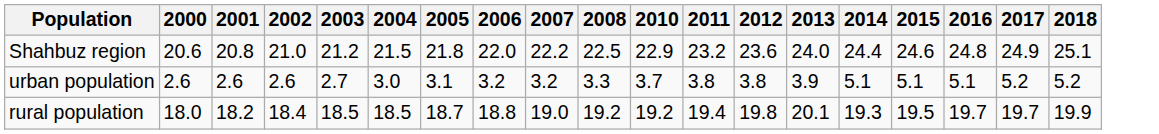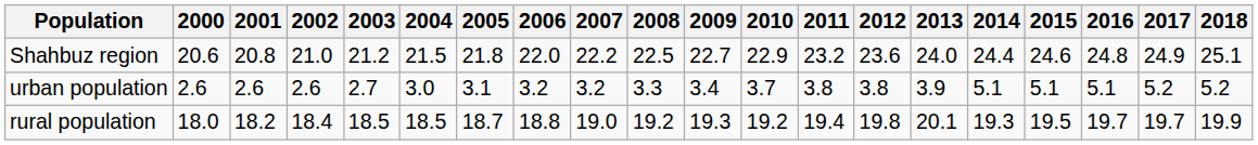+ column: 2009 | 22.7 | 3.4 | 19.3
